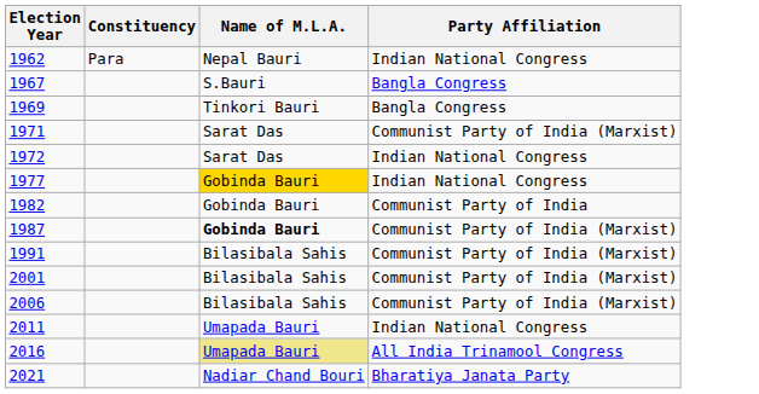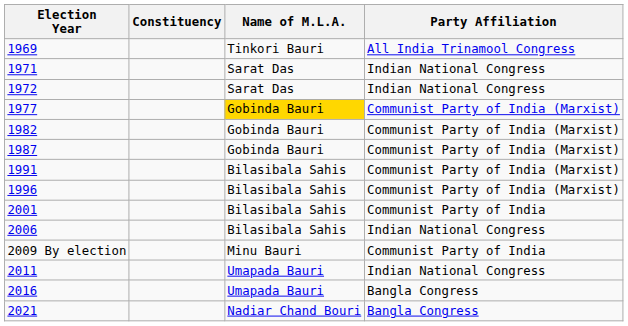- row: 1962 | Para | Nepal Bauri | Indian National Congress
- row: 1967 | S.Bauri | Bangla Congress
1969 | Party Affiliation: Bangla Congress -> All India Trinamool Congress
1971 | Party Affiliation: Communist Party of India (Marxist) -> Indian National Congress
1977 | Party Affiliation: Indian National Congress -> Communist Party of India (Marxist)
1982 | Party Affiliation: Communist Party of India -> Communist Party of India (Marxist)
1987 | Name of M.L.A.: bold -> normal
+ row: 1996 | Bilasibala Sahis | Communist Party of India (Marxist)
2001 | Party Affiliation: Communist Party of India (Marxist) -> Communist Party of India
2006 | Party Affiliation: Communist Party of India (Marxist) -> Indian National Congress
+ row: 2009 By election | Minu Bauri | Communist Party of India
2016 | Name of M.L.A.: khaki background -> no background
2016 | Party Affiliation: All India Trinamool Congress -> Bangla Congress
2021 | Party Affiliation: Bharatiya Janata Party -> Bangla Congress
